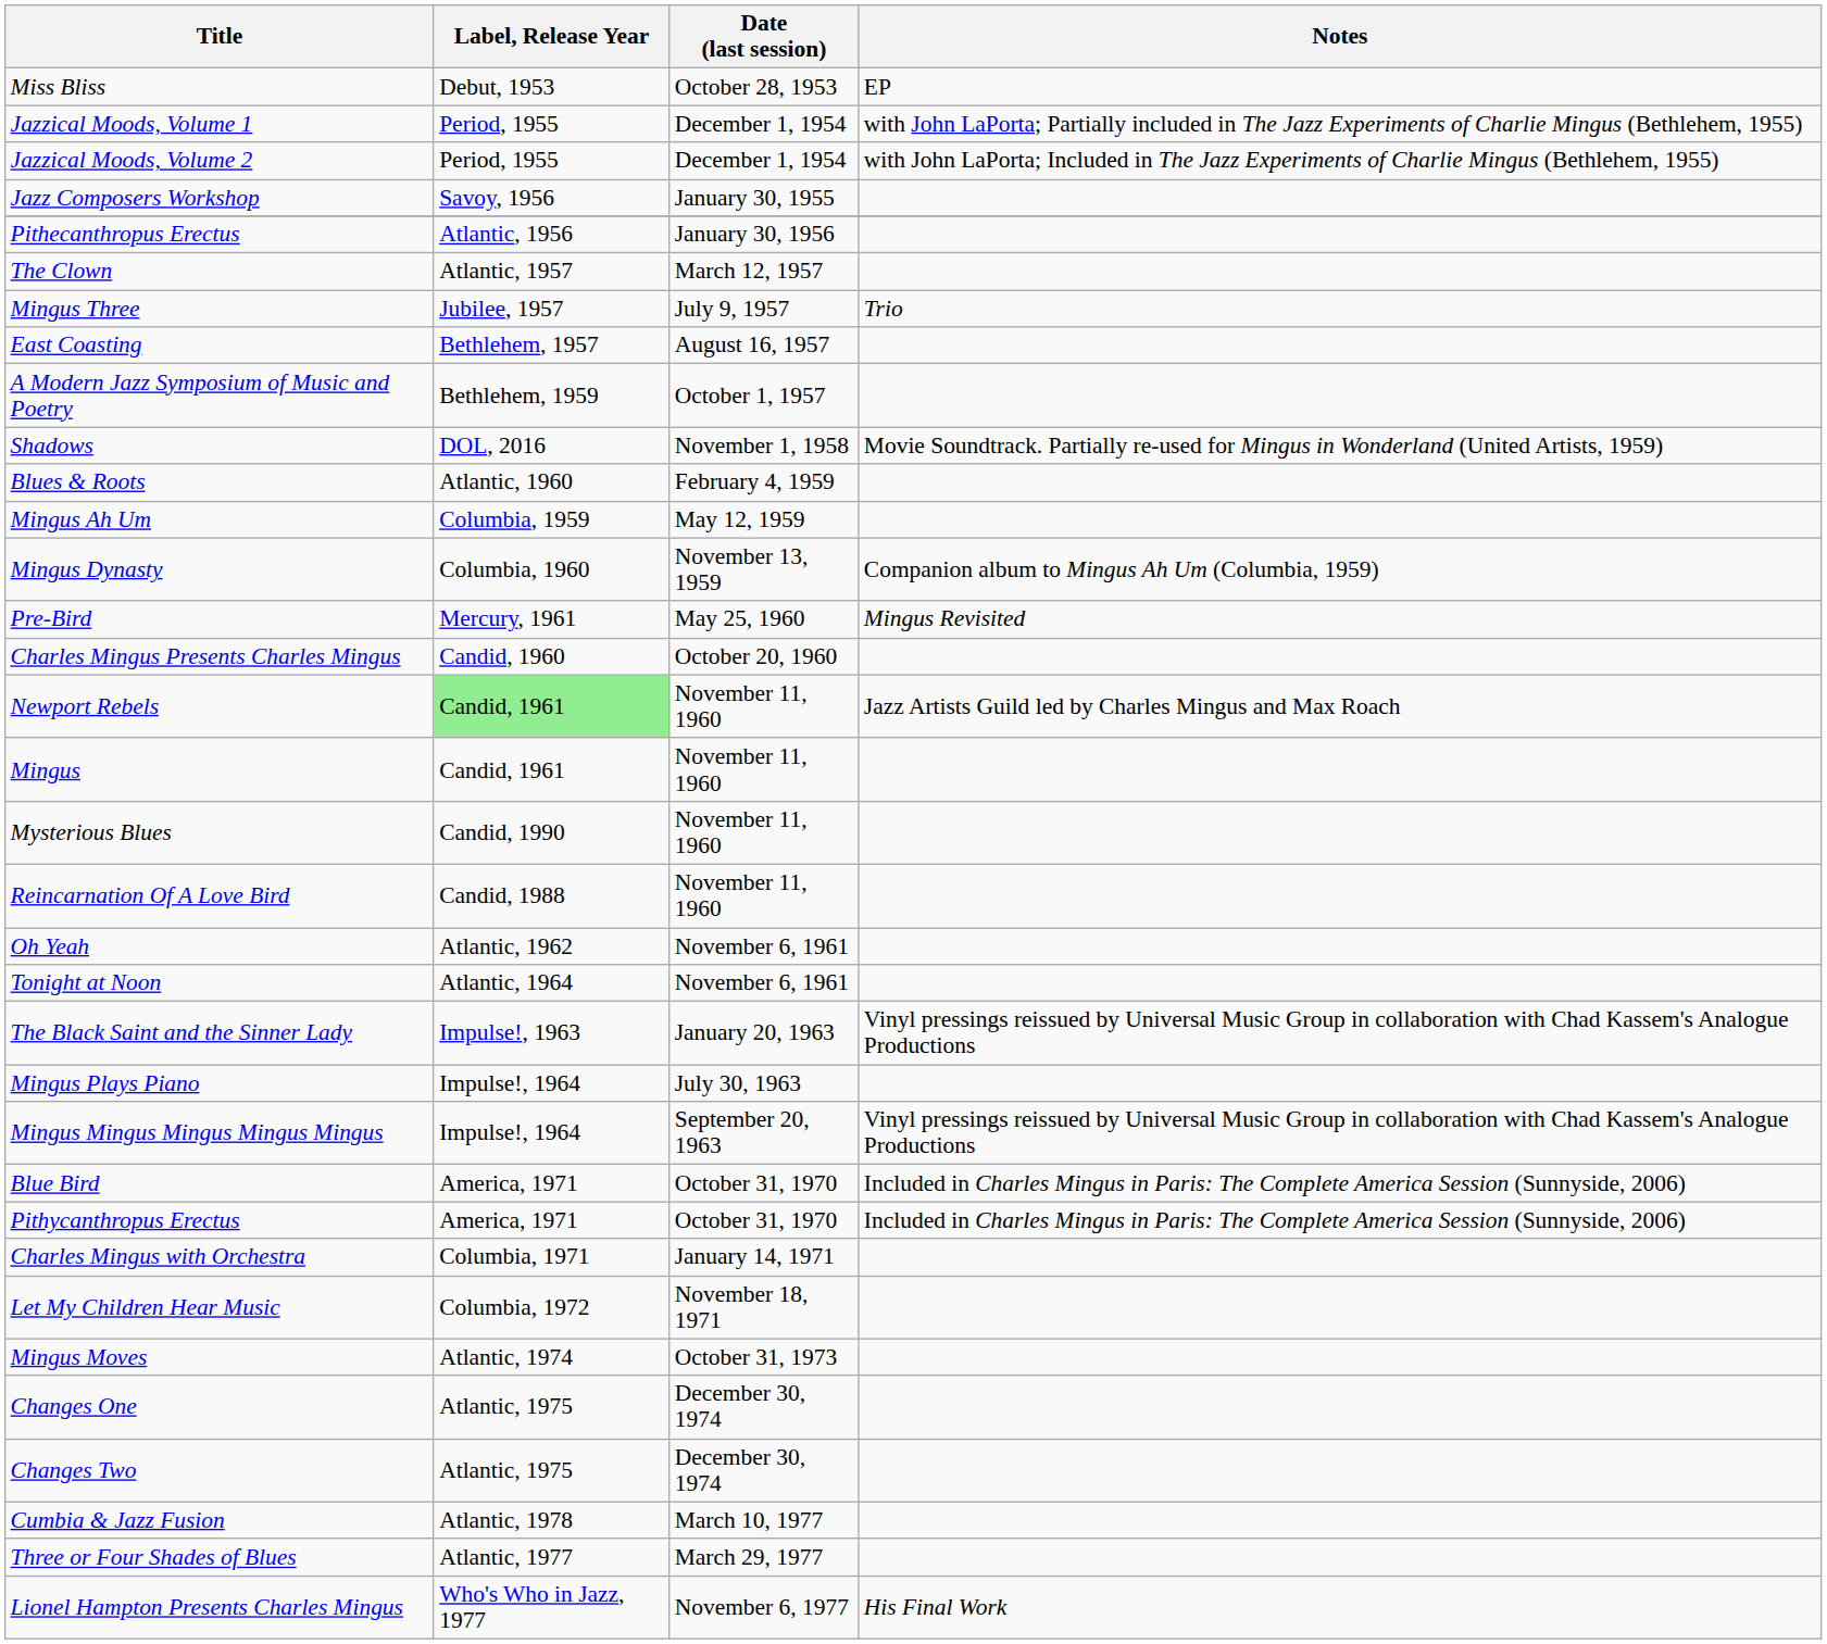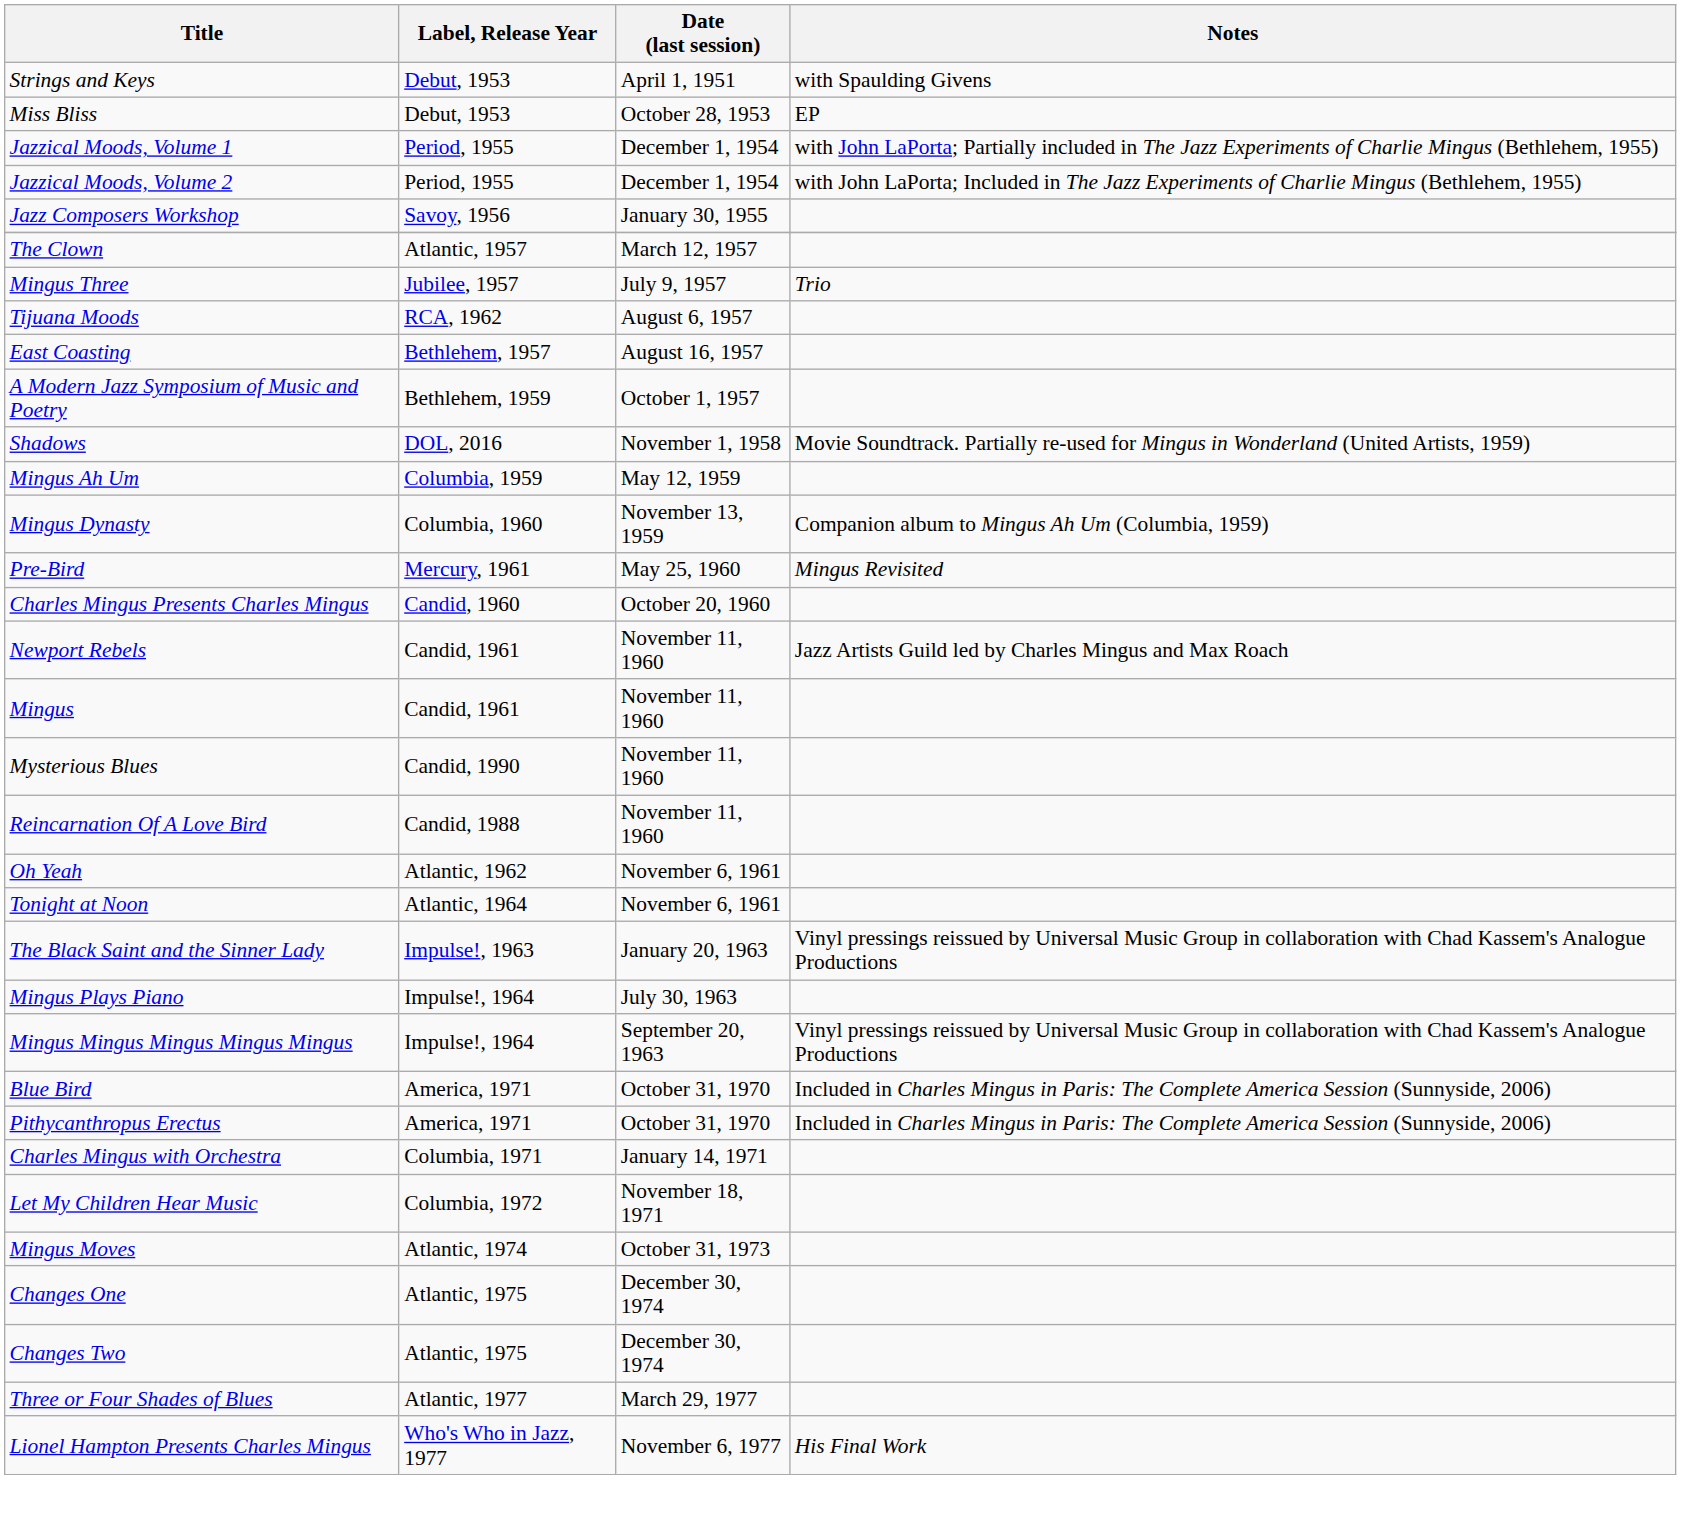+ row: Strings and Keys | Debut, 1953 | April 1, 1951 | with Spaulding Givens
- row: Pithecanthropus Erectus | Atlantic, 1956 | January 30, 1956
+ row: Tijuana Moods | RCA, 1962 | August 6, 1957
- row: Blues & Roots | Atlantic, 1960 | February 4, 1959
Newport Rebels | Label, Release Year: lightgreen background -> no background
- row: Cumbia & Jazz Fusion | Atlantic, 1978 | March 10, 1977
